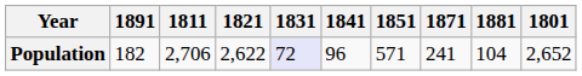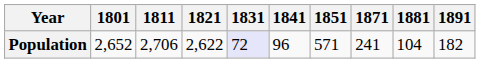columns swapped: 1801 <-> 1891
